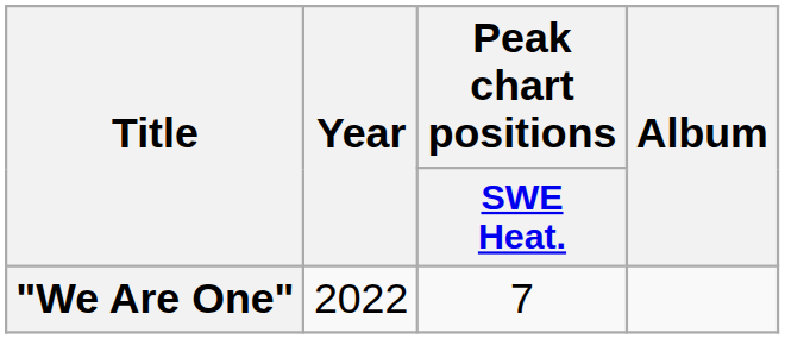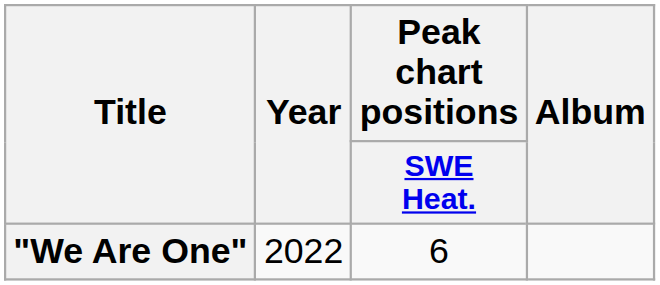"We Are One" | Peak chart positions / SWE Heat.: 7 -> 6
